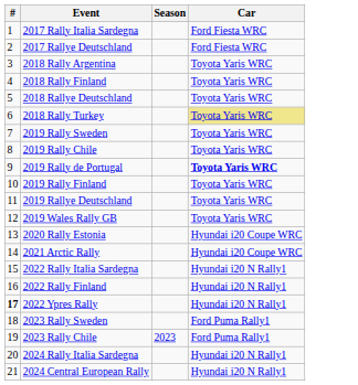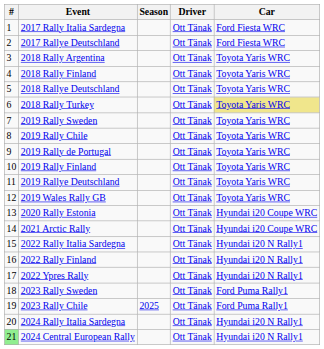+ column: Driver | Ott Tänak | Ott Tänak | Ott Tänak | Ott Tänak | Ott Tänak | Ott Tänak | Ott Tänak | Ott Tänak | Ott Tänak | Ott Tänak | Ott Tänak | Ott Tänak | Ott Tänak | Ott Tänak | Ott Tänak | Ott Tänak | Ott Tänak | Ott Tänak | Ott Tänak | Ott Tänak | Ott Tänak
2019 Rally de Portugal | Car: bold -> normal
2022 Ypres Rally | #: bold -> normal
2023 Rally Chile | Season: 2023 -> 2025
2024 Central European Rally | #: no background -> lightgreen background
